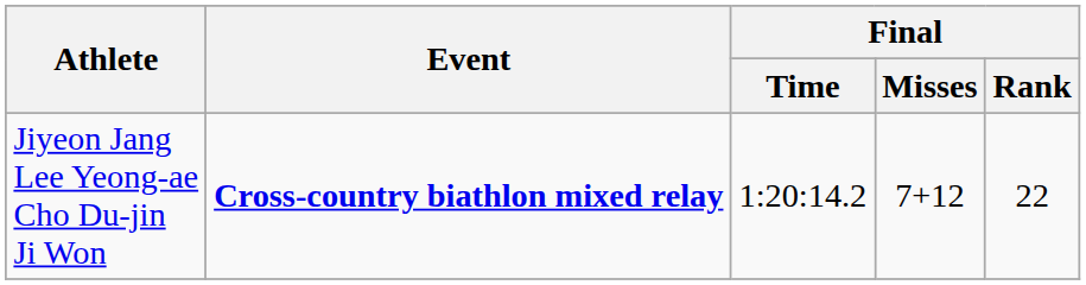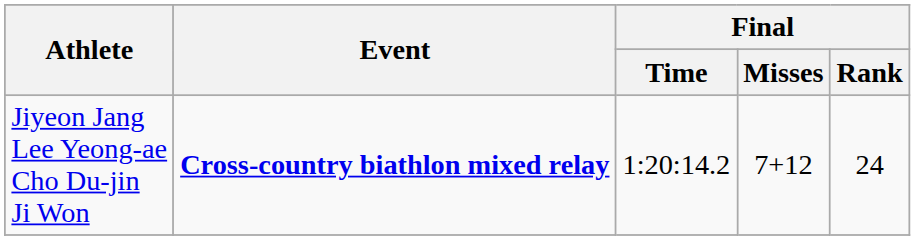Jiyeon Jang Lee Yeong-ae Cho Du-jin Ji Won | Final / Rank: 22 -> 24
